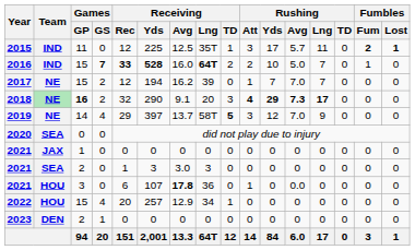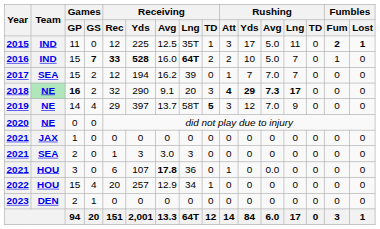2015 | Rushing / Avg: 5.7 -> 5.0
2017 | Team: NE -> SEA
2020 | Team: SEA -> NE
